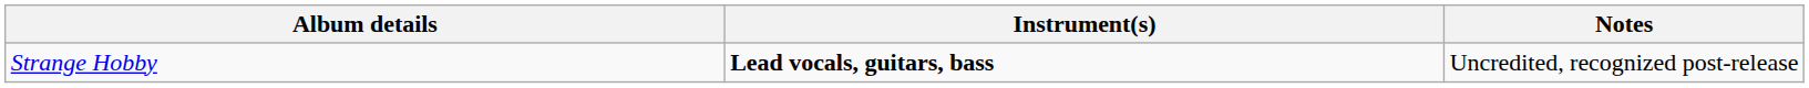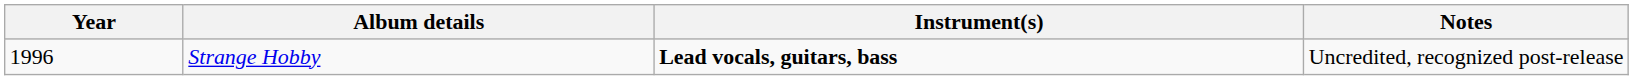+ column: Year | 1996
